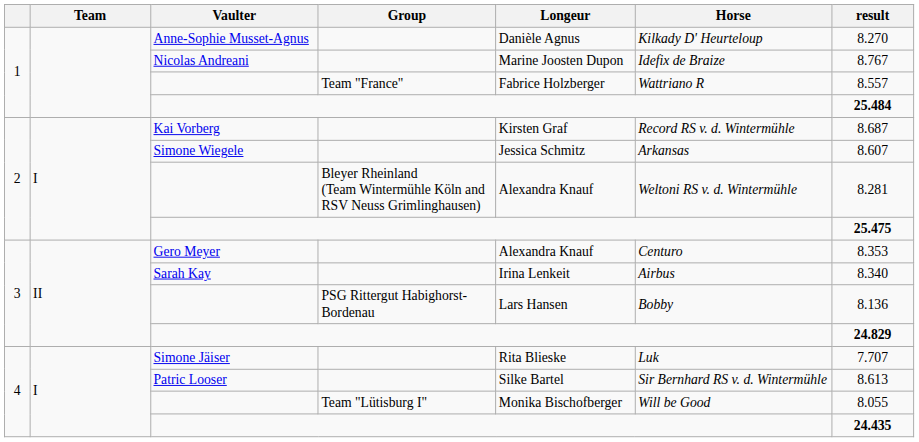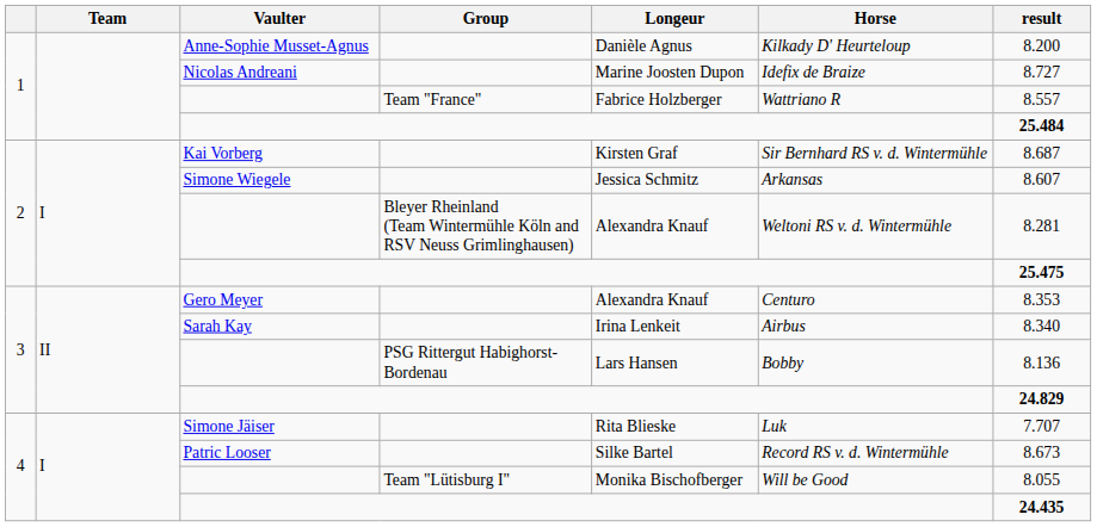Anne-Sophie Musset-Agnus | result: 8.270 -> 8.200
Nicolas Andreani | result: 8.767 -> 8.727
Kai Vorberg | Horse: Record RS v. d. Wintermühle -> Sir Bernhard RS v. d. Wintermühle
Patric Looser | Horse: Sir Bernhard RS v. d. Wintermühle -> Record RS v. d. Wintermühle
Patric Looser | result: 8.613 -> 8.673
